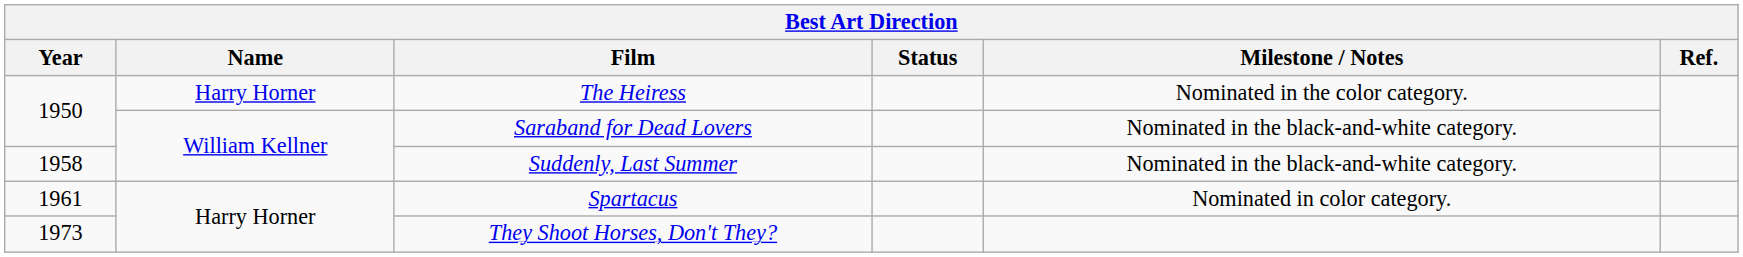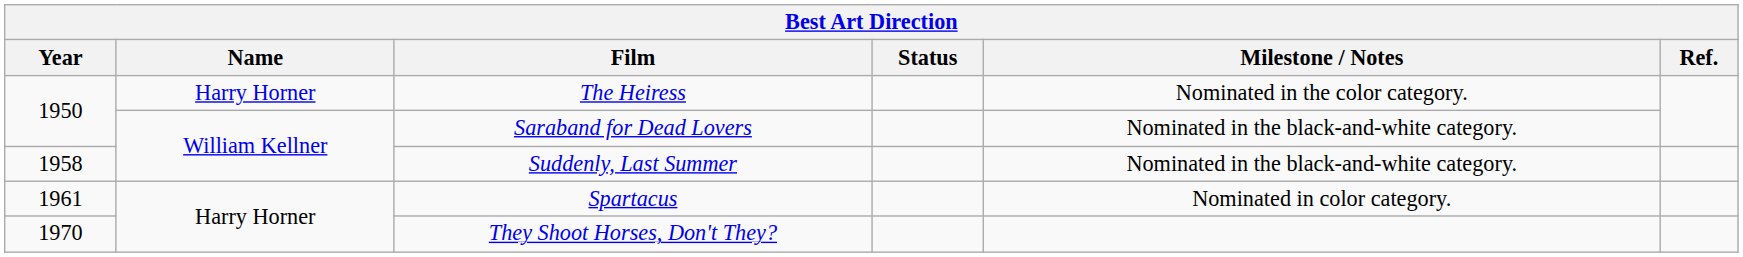They Shoot Horses, Don't They? | Year: 1973 -> 1970
